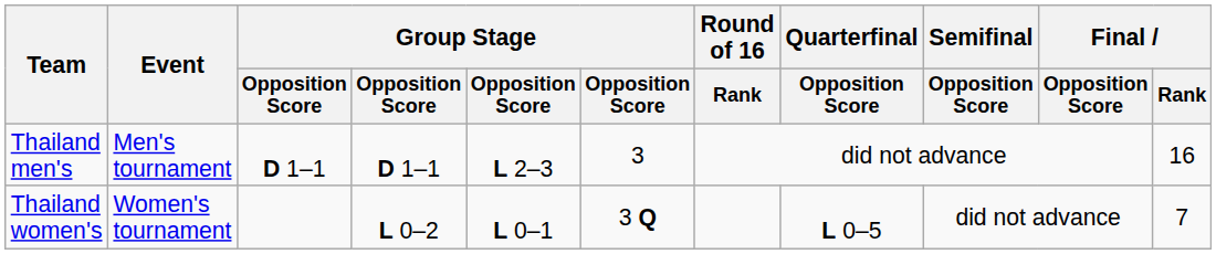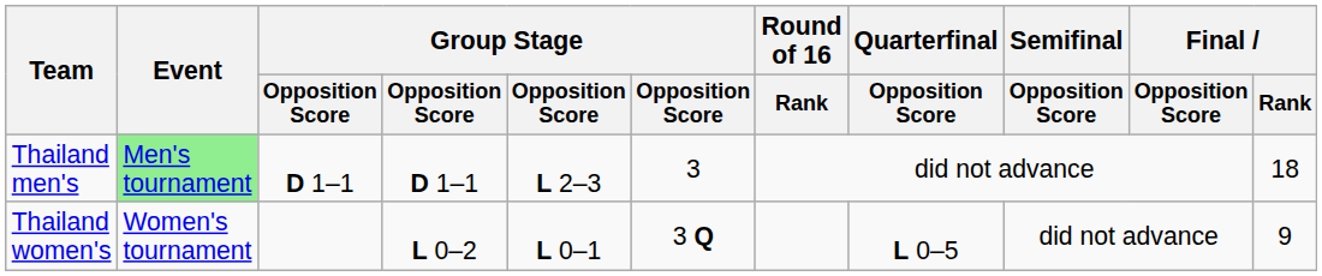Thailand men's | Event: no background -> lightgreen background
Thailand men's | Final / Rank: 16 -> 18
Thailand women's | Final / Rank: 7 -> 9
